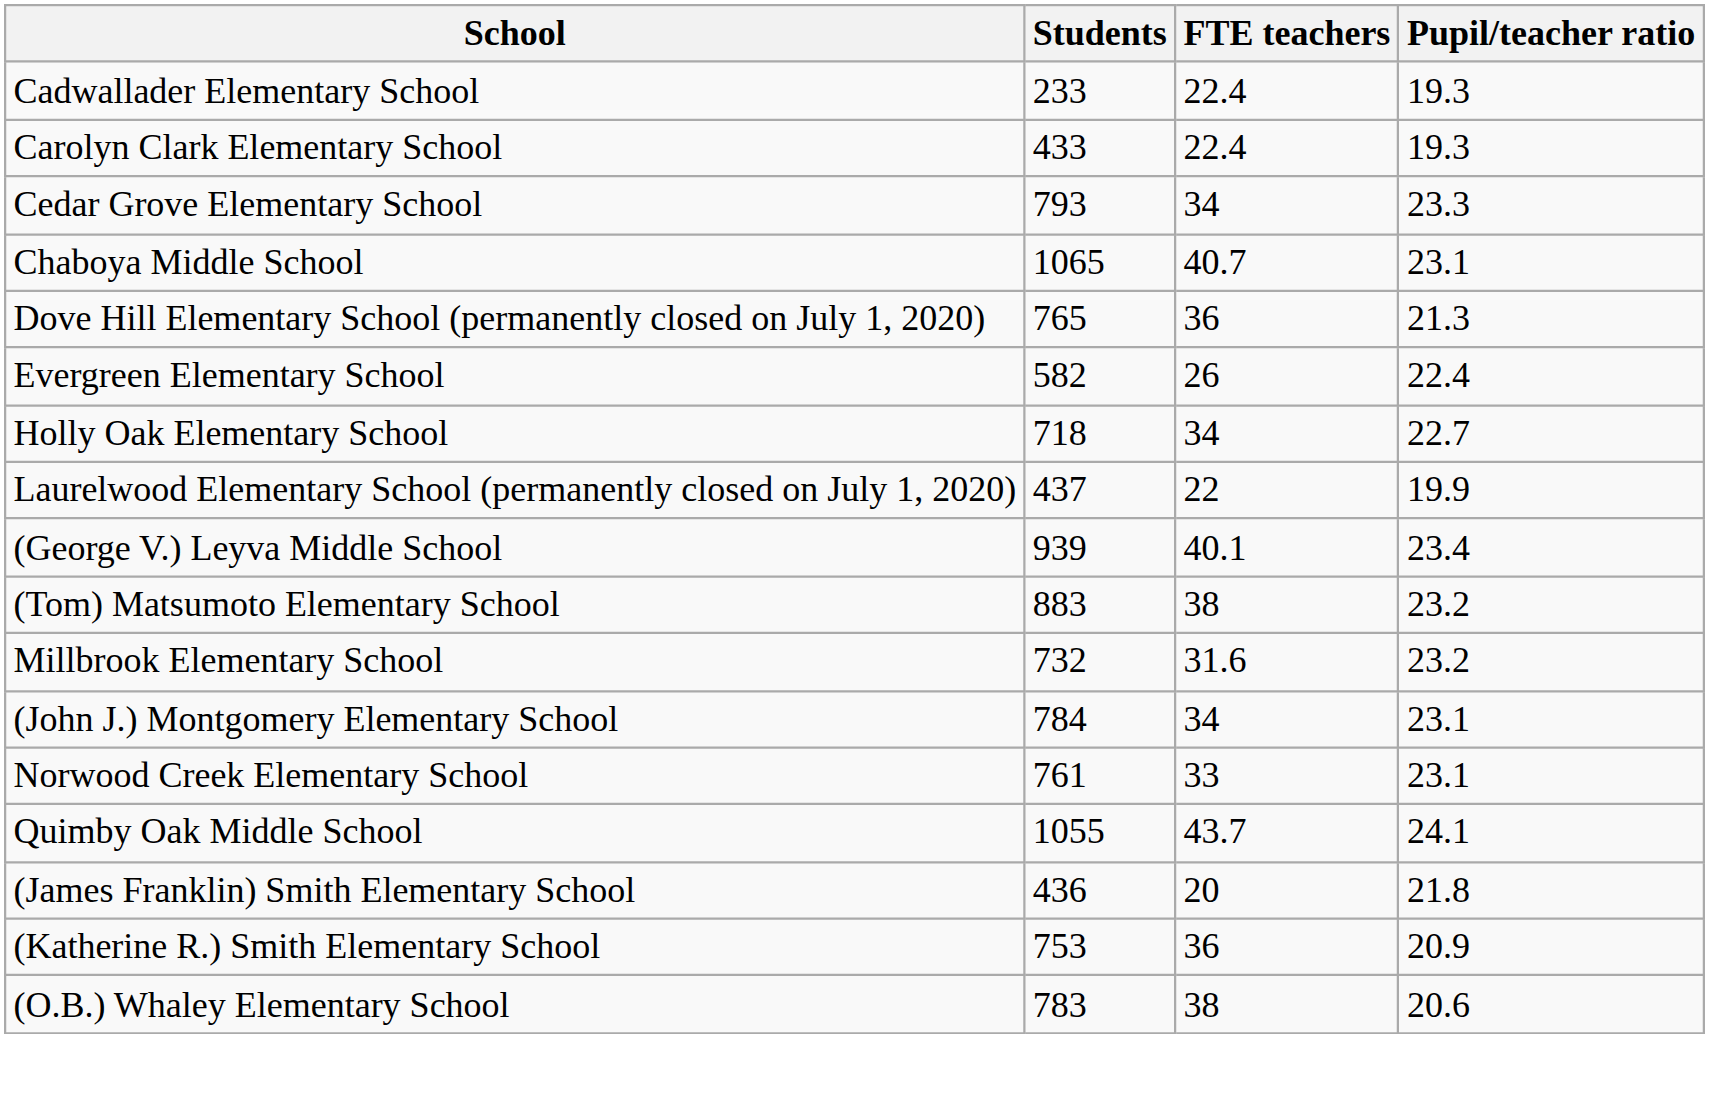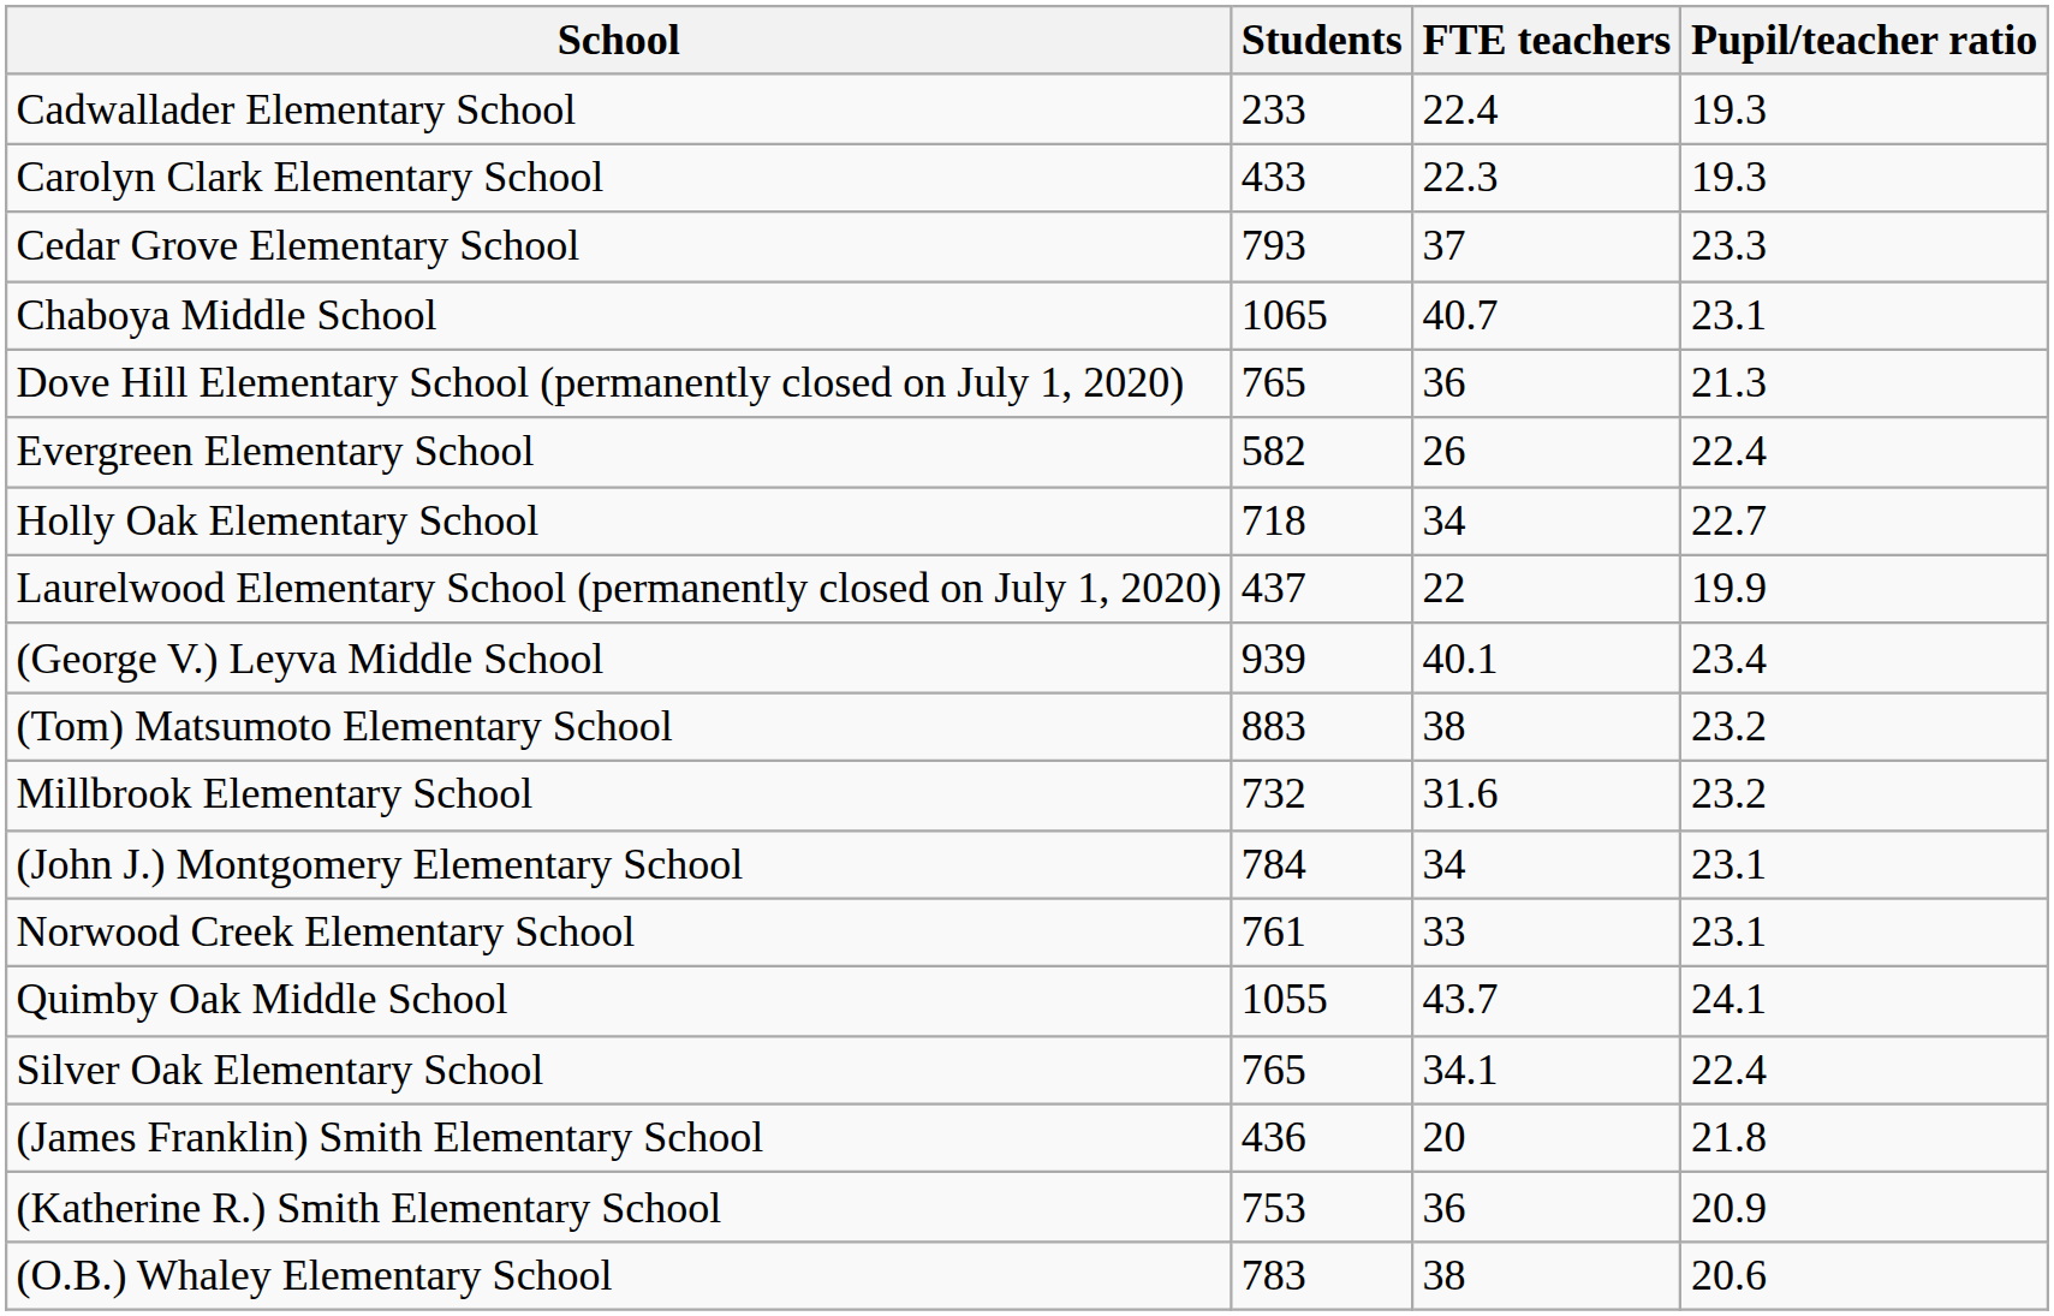Carolyn Clark Elementary School | FTE teachers: 22.4 -> 22.3
Cedar Grove Elementary School | FTE teachers: 34 -> 37
+ row: Silver Oak Elementary School | 765 | 34.1 | 22.4
